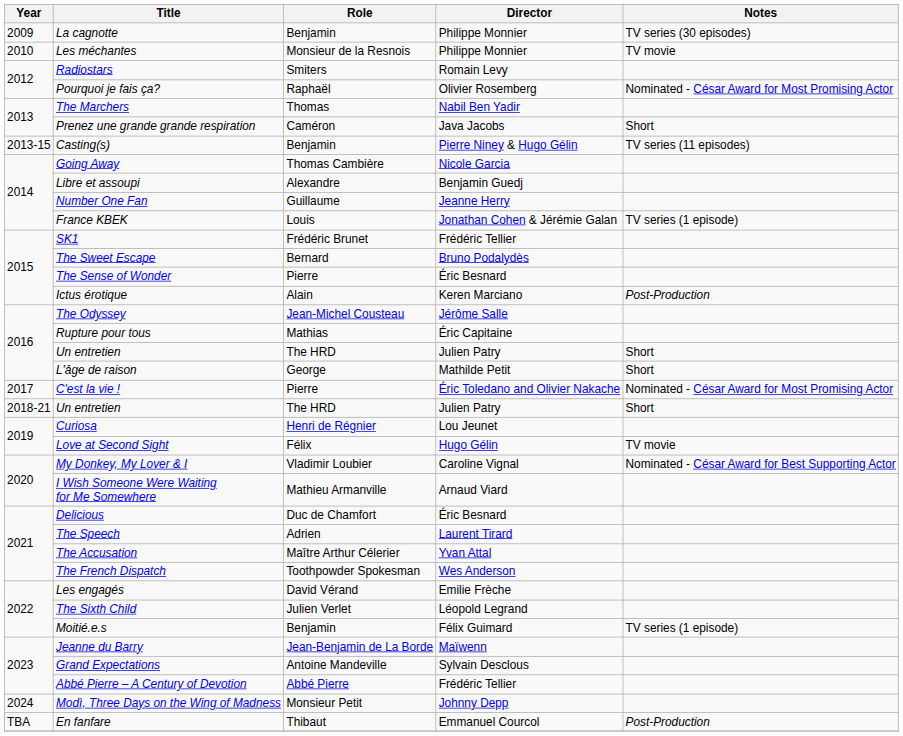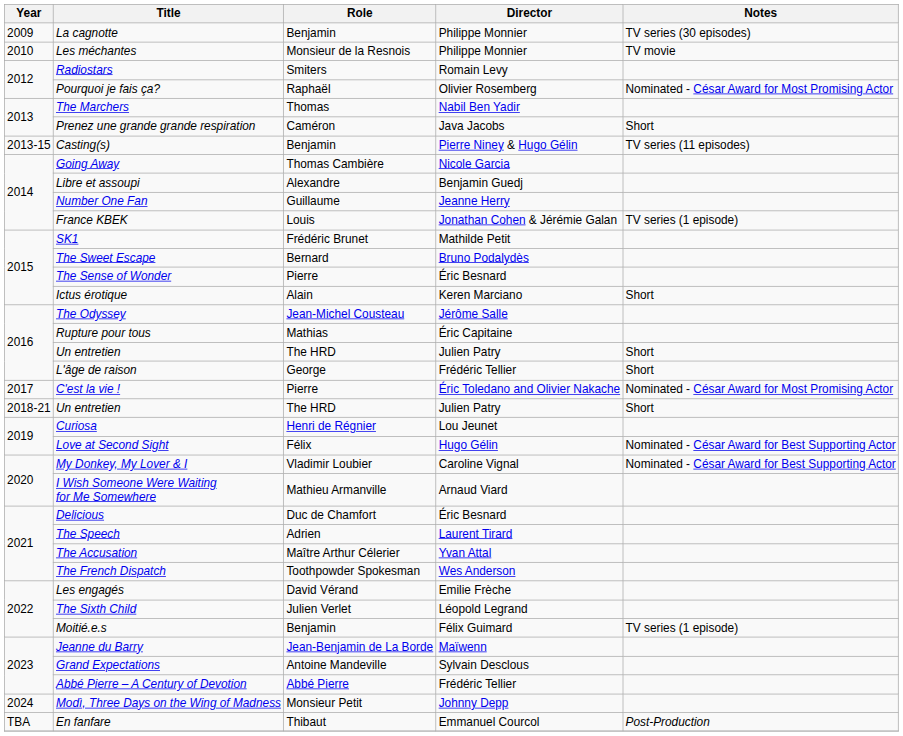SK1 | Director: Frédéric Tellier -> Mathilde Petit
Ictus érotique | Notes: Post-Production -> Short
L'âge de raison | Director: Mathilde Petit -> Frédéric Tellier
Love at Second Sight | Notes: TV movie -> Nominated - César Award for Best Supporting Actor
